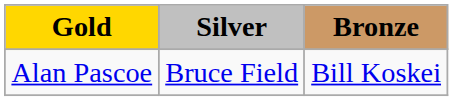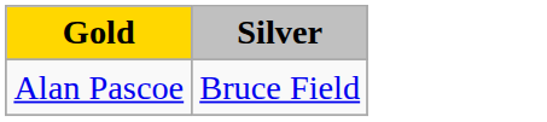- column: Bronze | Bill Koskei
